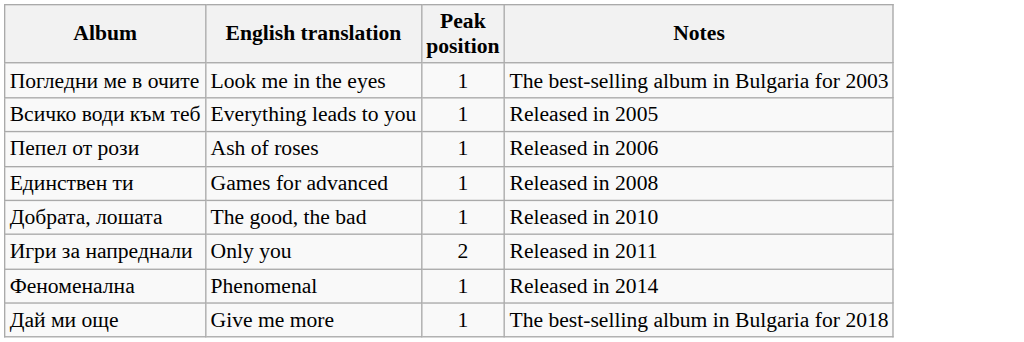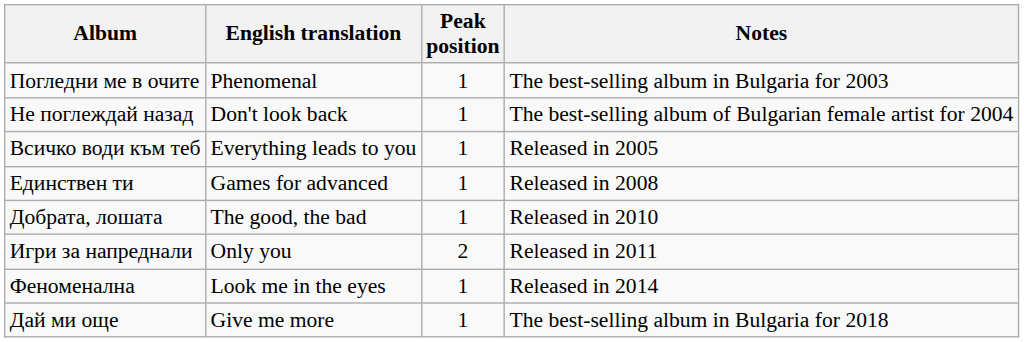Погледни ме в очите | English translation: Look me in the eyes -> Phenomenal
+ row: Не поглеждай назад | Don't look back | 1 | The best-selling album of Bulgarian female artist for 2004
- row: Пепел от рози | Ash of roses | 1 | Released in 2006
Феноменална | English translation: Phenomenal -> Look me in the eyes
